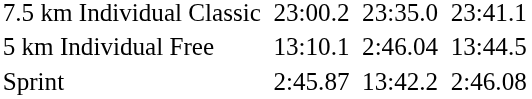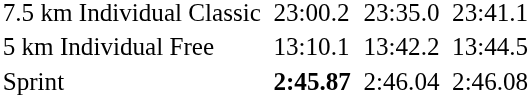5 km Individual Free | column 5: 2:46.04 -> 13:42.2
Sprint | column 3: normal -> bold
Sprint | column 5: 13:42.2 -> 2:46.04
